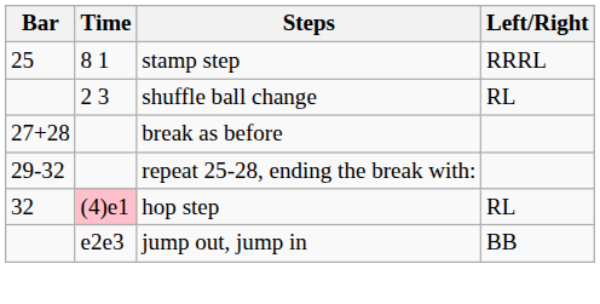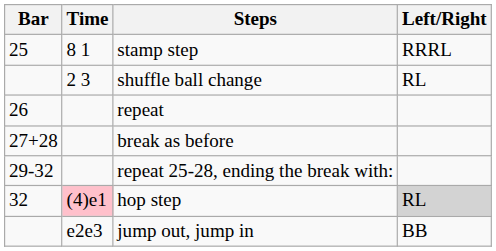+ row: 26 | repeat
hop step | Left/Right: no background -> lightgrey background
